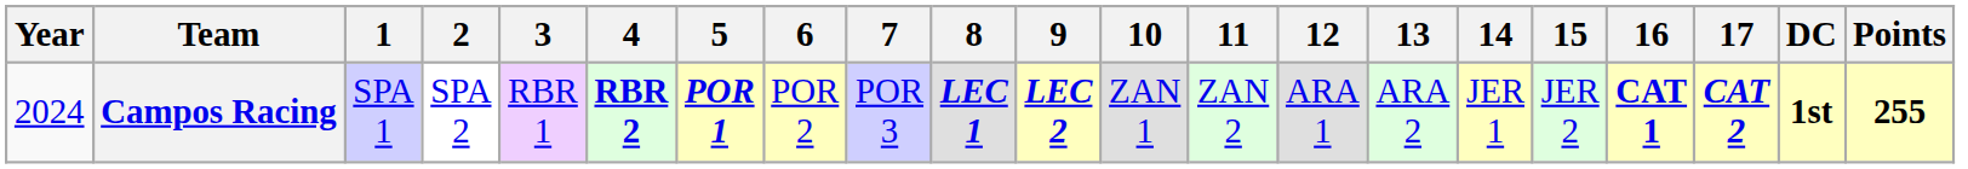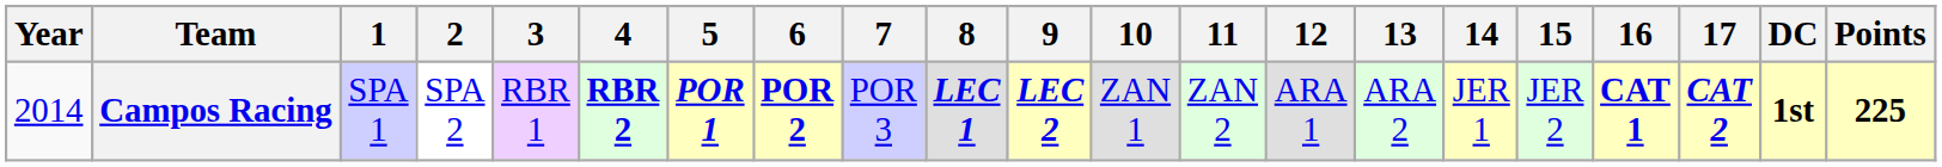Campos Racing | Year: 2024 -> 2014
Campos Racing | 6: normal -> bold
Campos Racing | Points: 255 -> 225
